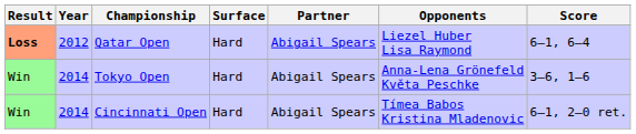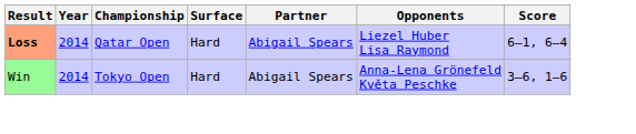Qatar Open | Year: 2012 -> 2014
- row: Win | 2014 | Cincinnati Open | Hard | Abigail Spears | Tímea Babos Kristina Mladenovic | 6–1, 2–0 ret.
